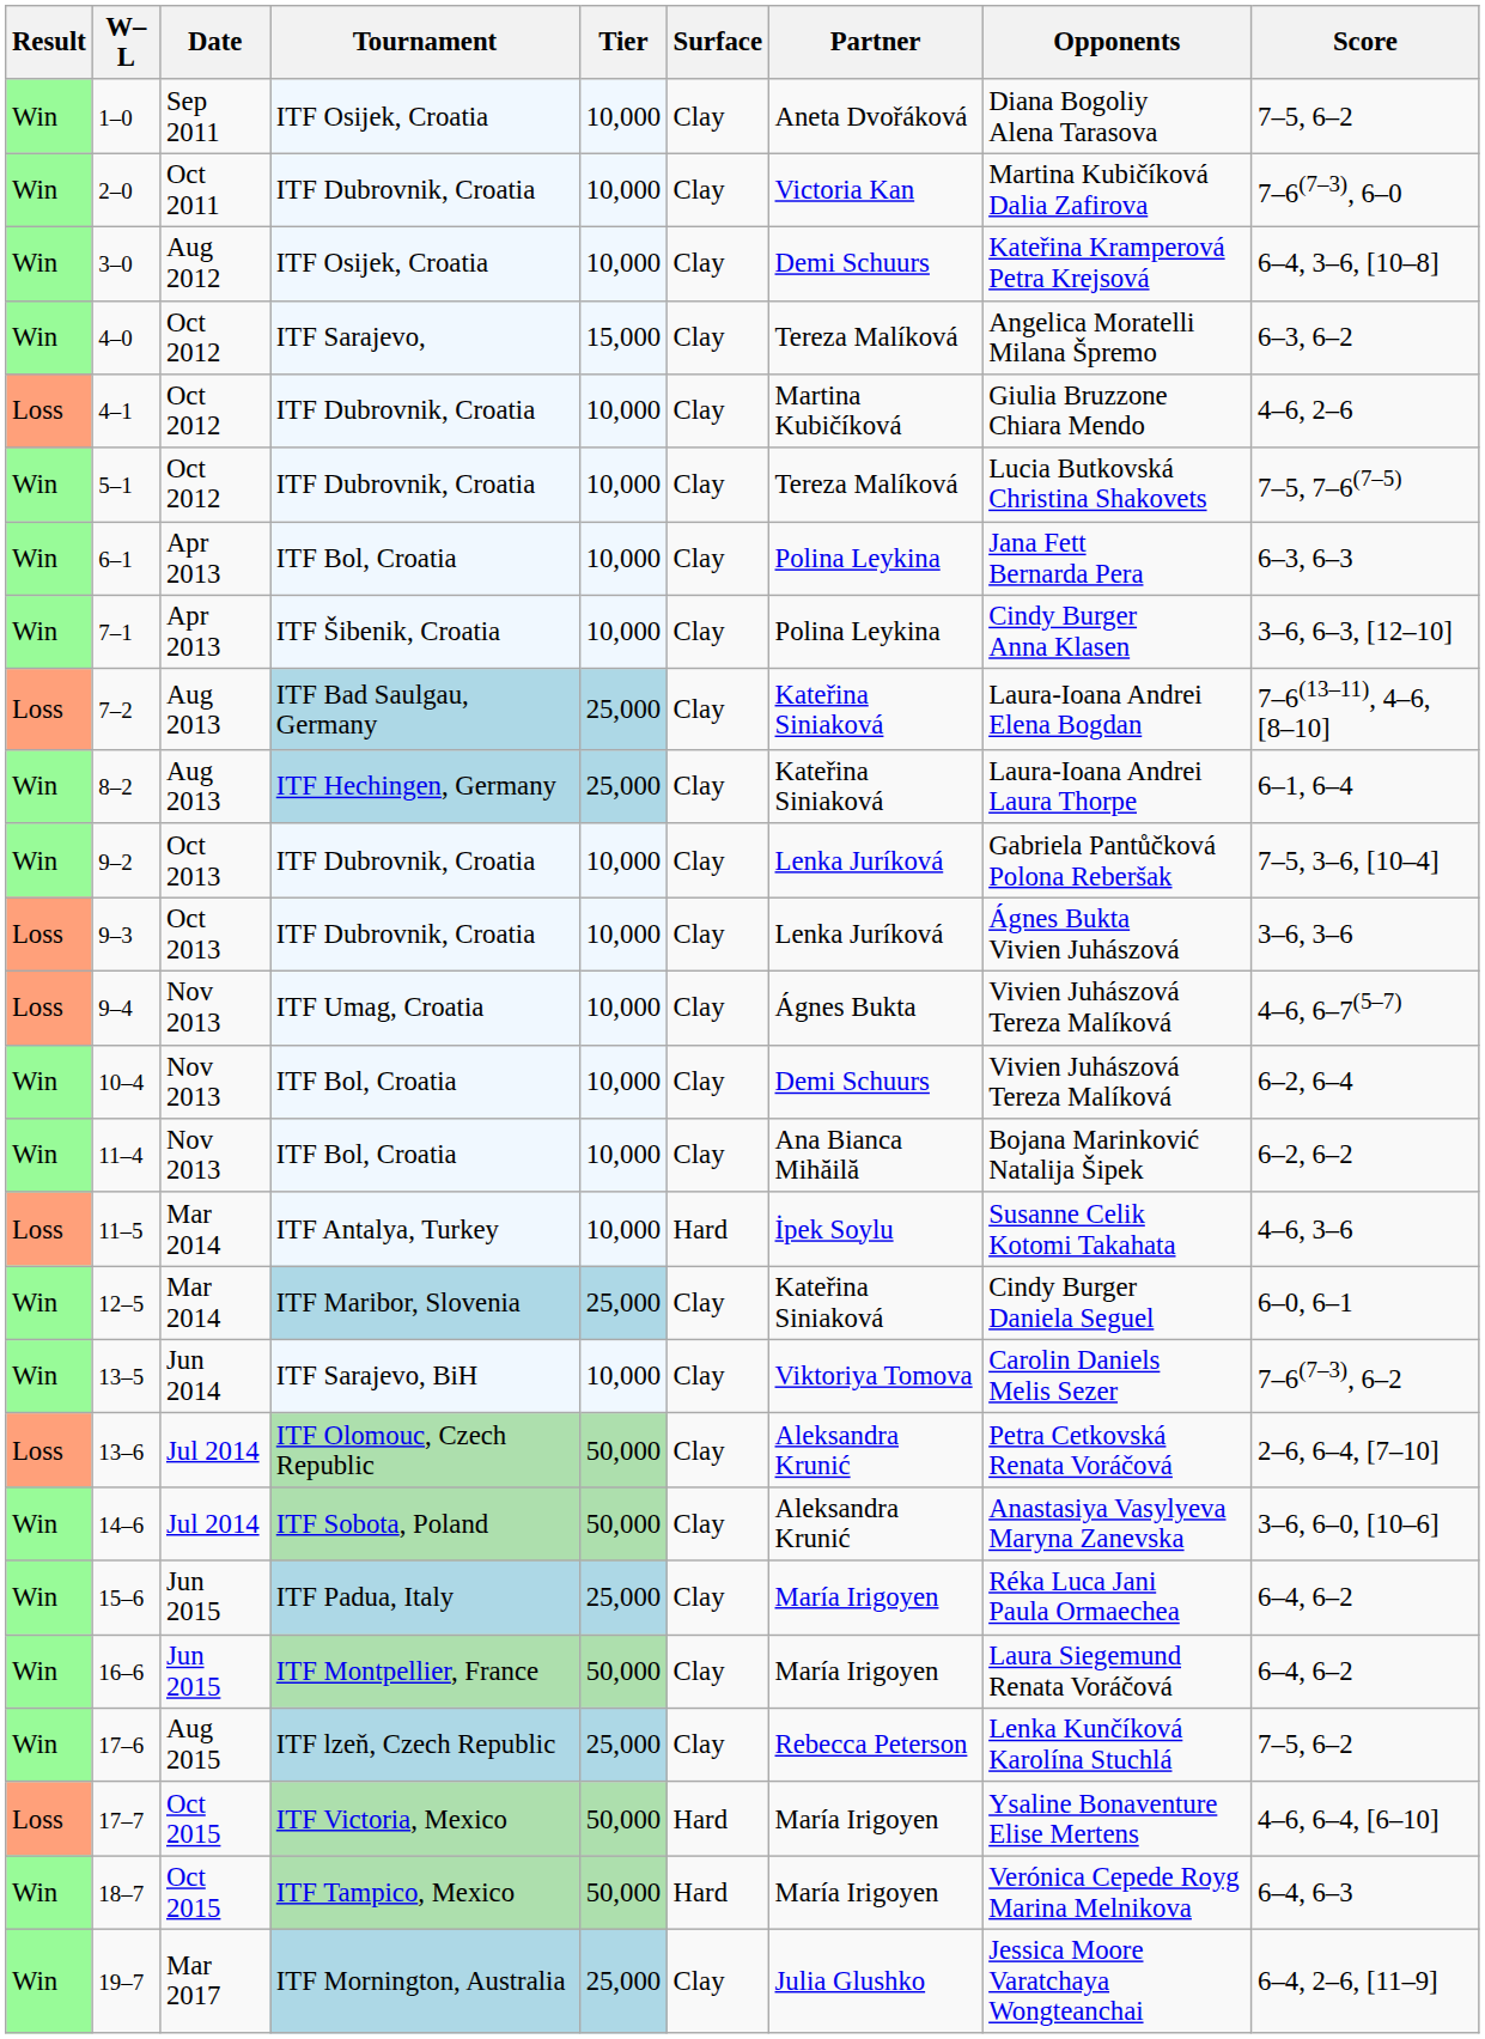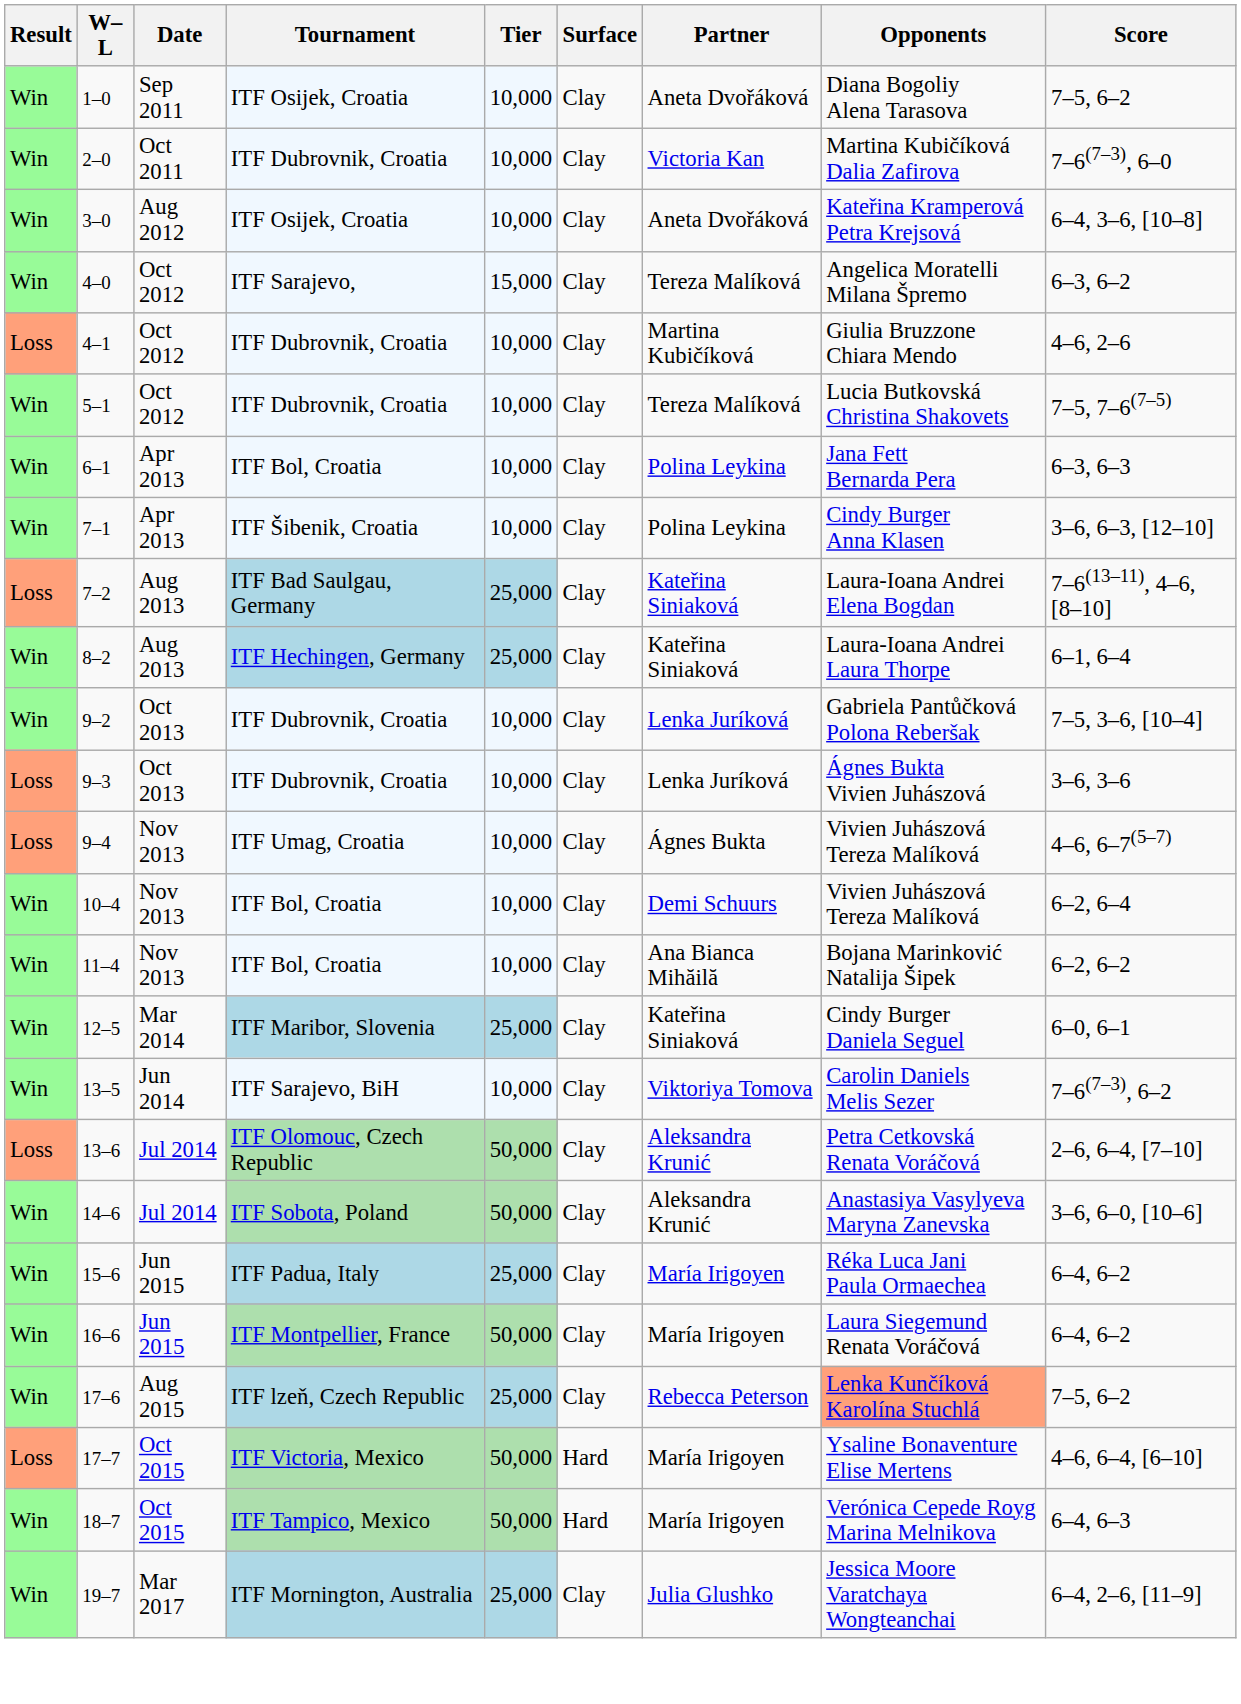3–0 | Partner: Demi Schuurs -> Aneta Dvořáková
- row: Loss | 11–5 | Mar 2014 | ITF Antalya, Turkey | 10,000 | Hard | İpek Soylu | Susanne Celik Kotomi Takahata | 4–6, 3–6
17–6 | Opponents: no background -> lightsalmon background
